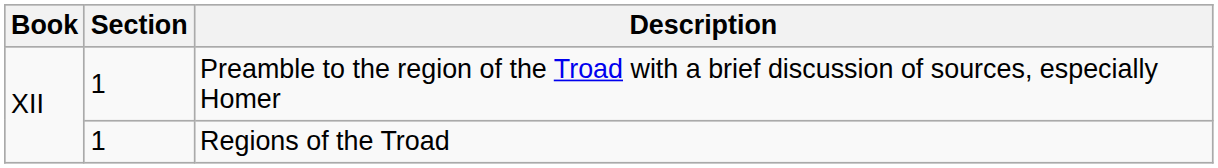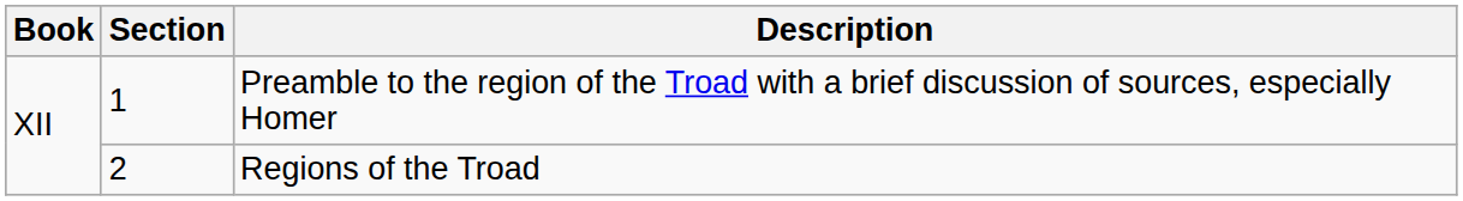Regions of the Troad | Section: 1 -> 2
